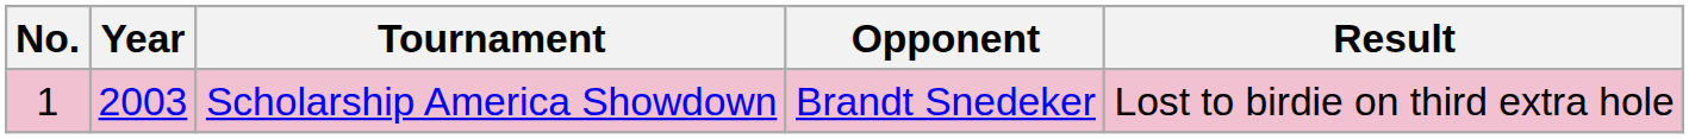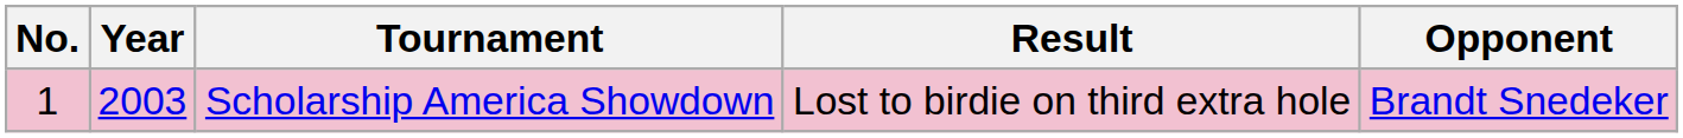columns swapped: Opponent <-> Result
